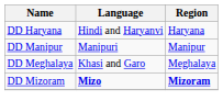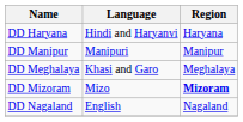DD Mizoram | Language: bold -> normal
+ row: DD Nagaland | English | Nagaland
